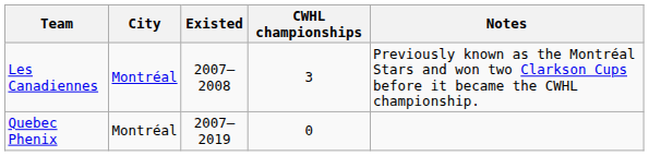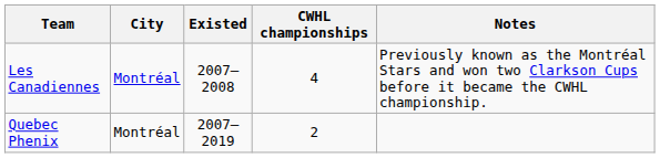Les Canadiennes | CWHL championships: 3 -> 4
Quebec Phenix | CWHL championships: 0 -> 2
